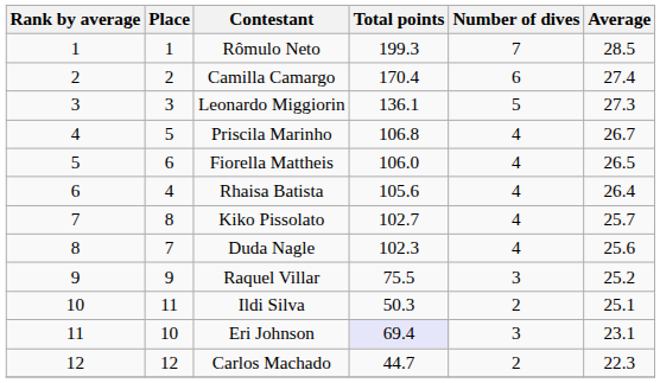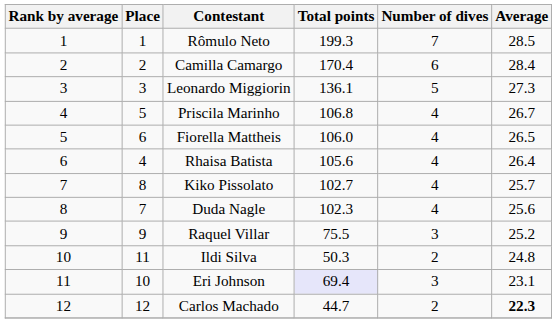Camilla Camargo | Average: 27.4 -> 28.4
Ildi Silva | Average: 25.1 -> 24.8
Carlos Machado | Average: normal -> bold
